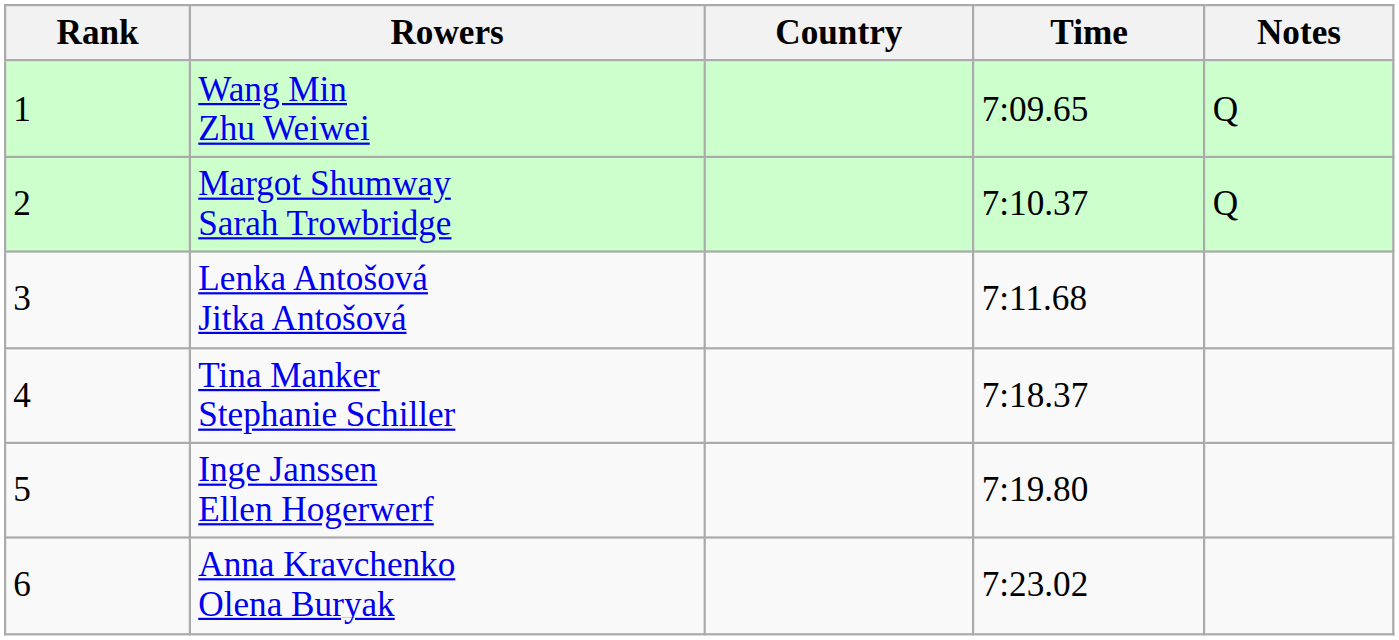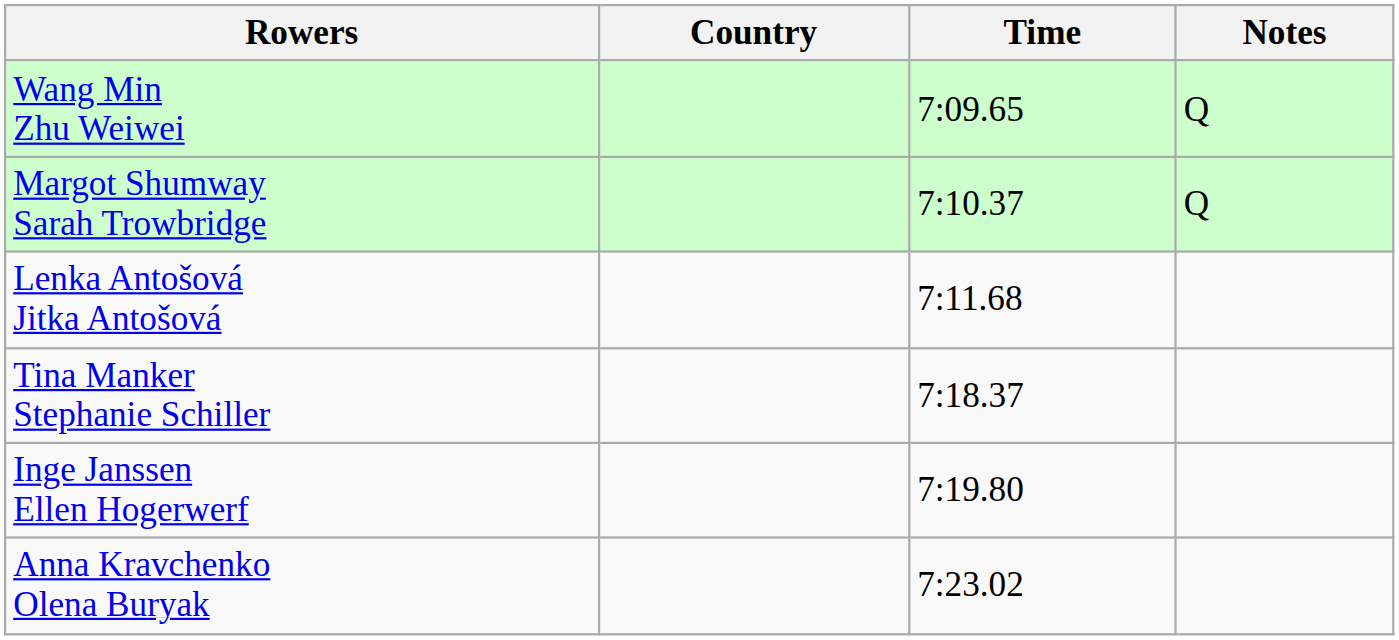- column: Rank | 1 | 2 | 3 | 4 | 5 | 6
